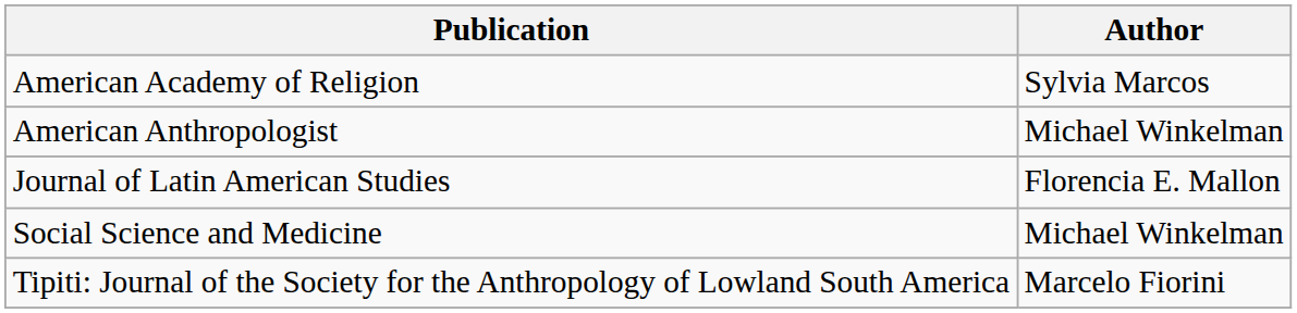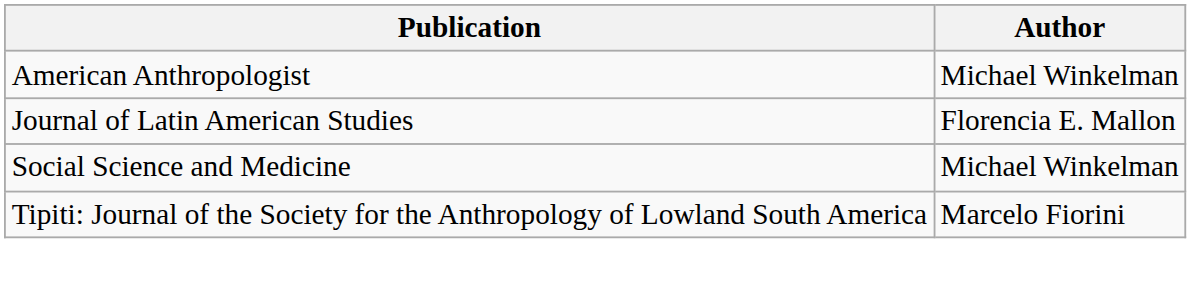- row: American Academy of Religion | Sylvia Marcos
